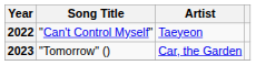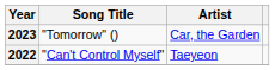rows swapped: 2022 <-> 2023
